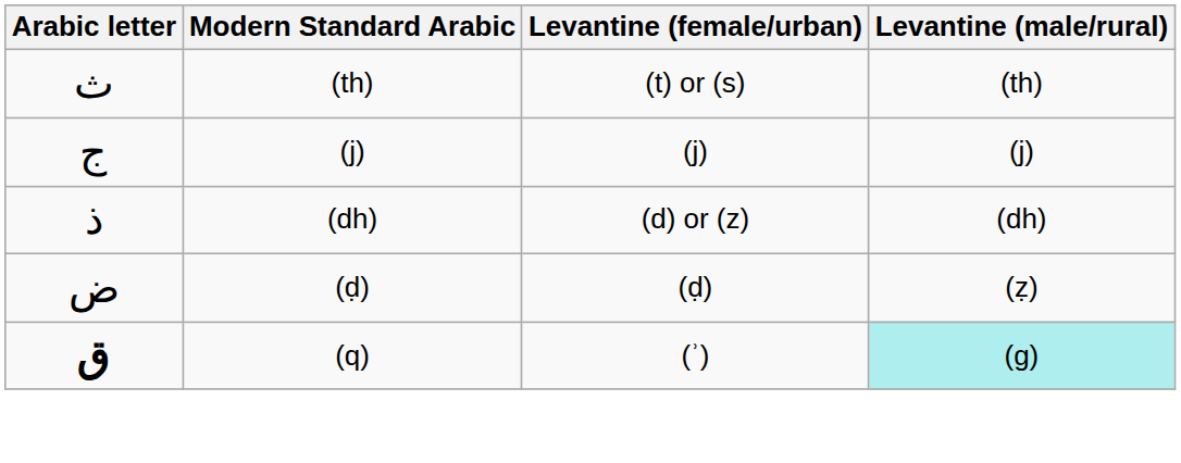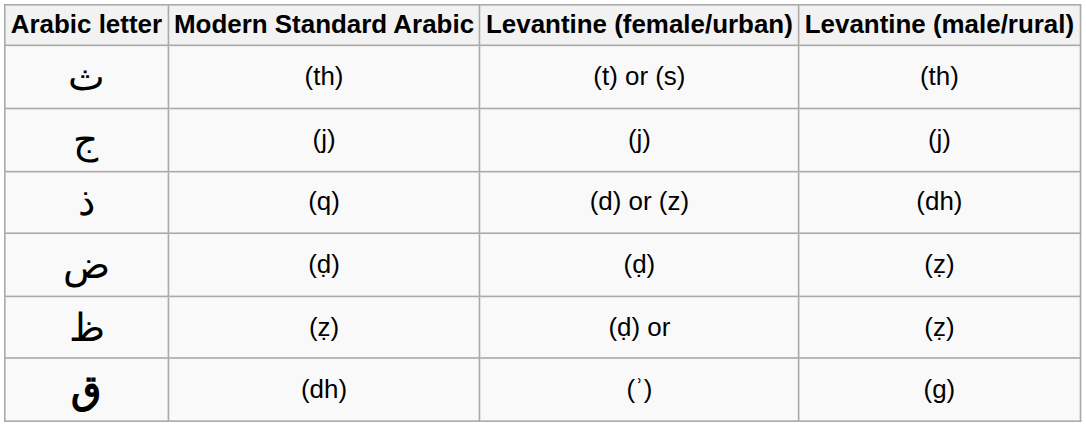(d) or (z) | Modern Standard Arabic: (dh) -> (q)
+ row: ظ | (ẓ) | (ḍ) or | (ẓ)
(ʾ) | Modern Standard Arabic: (q) -> (dh)
(ʾ) | Levantine (male/rural): paleturquoise background -> no background
